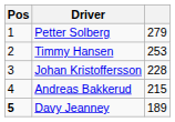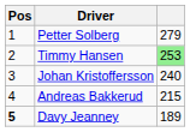Timmy Hansen | column 3: no background -> lightgreen background
Johan Kristoffersson | column 3: 228 -> 240
